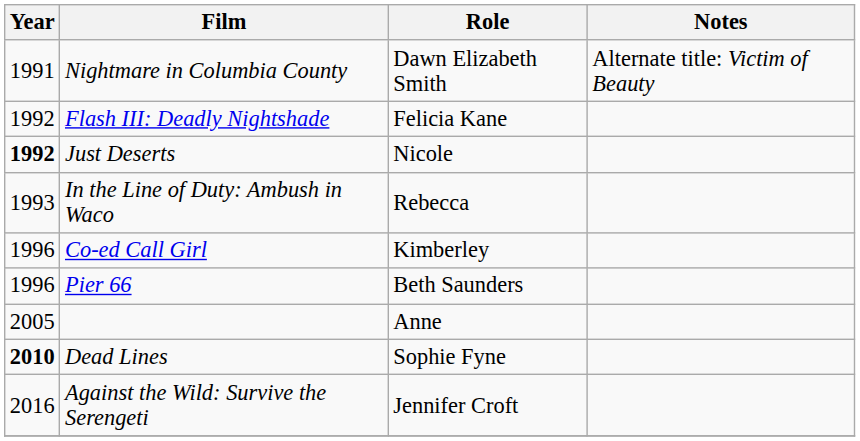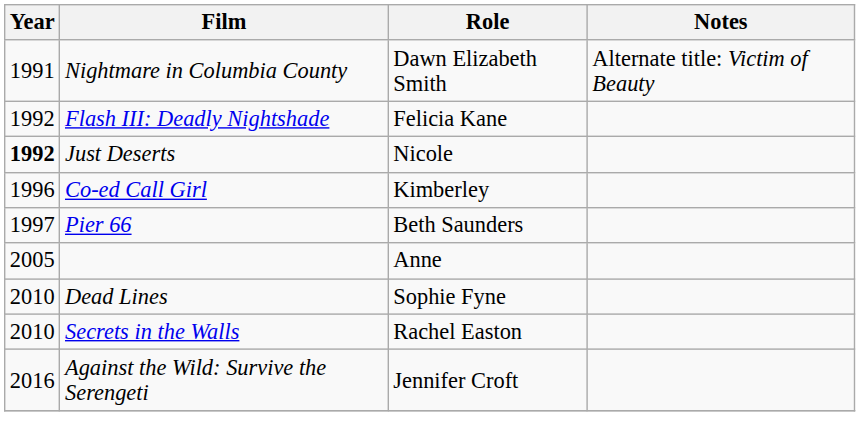- row: 1993 | In the Line of Duty: Ambush in Waco | Rebecca
Pier 66 | Year: 1996 -> 1997
Dead Lines | Year: bold -> normal
+ row: 2010 | Secrets in the Walls | Rachel Easton
